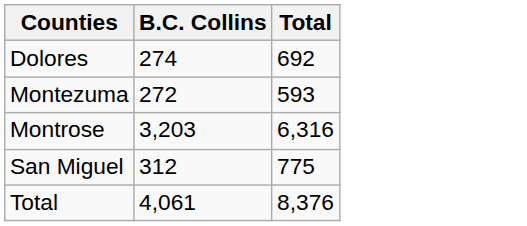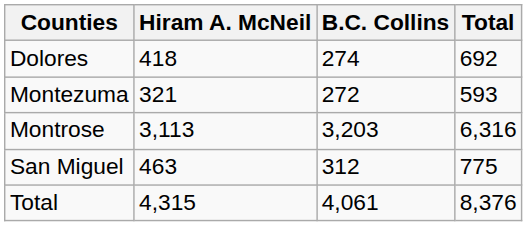+ column: Hiram A. McNeil | 418 | 321 | 3,113 | 463 | 4,315
